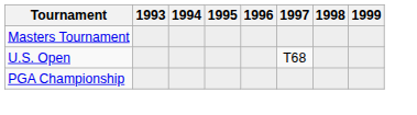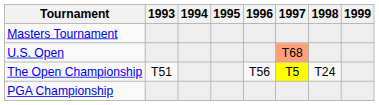U.S. Open | 1997: no background -> lightsalmon background
+ row: The Open Championship | T51 | T56 | T5 | T24
